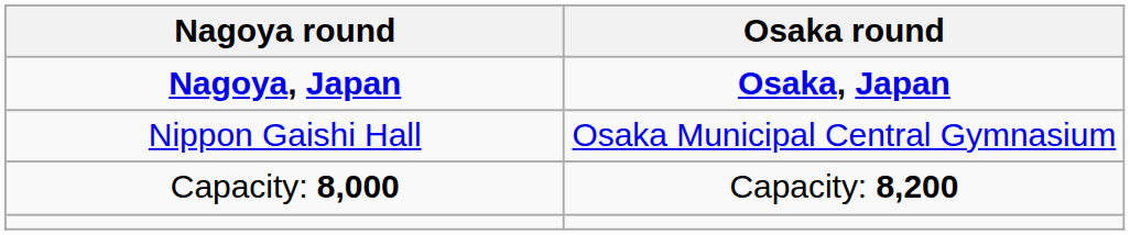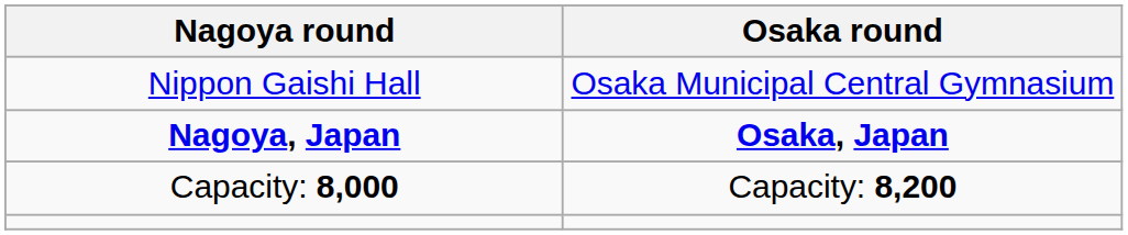rows swapped: Nagoya, Japan <-> Nippon Gaishi Hall
